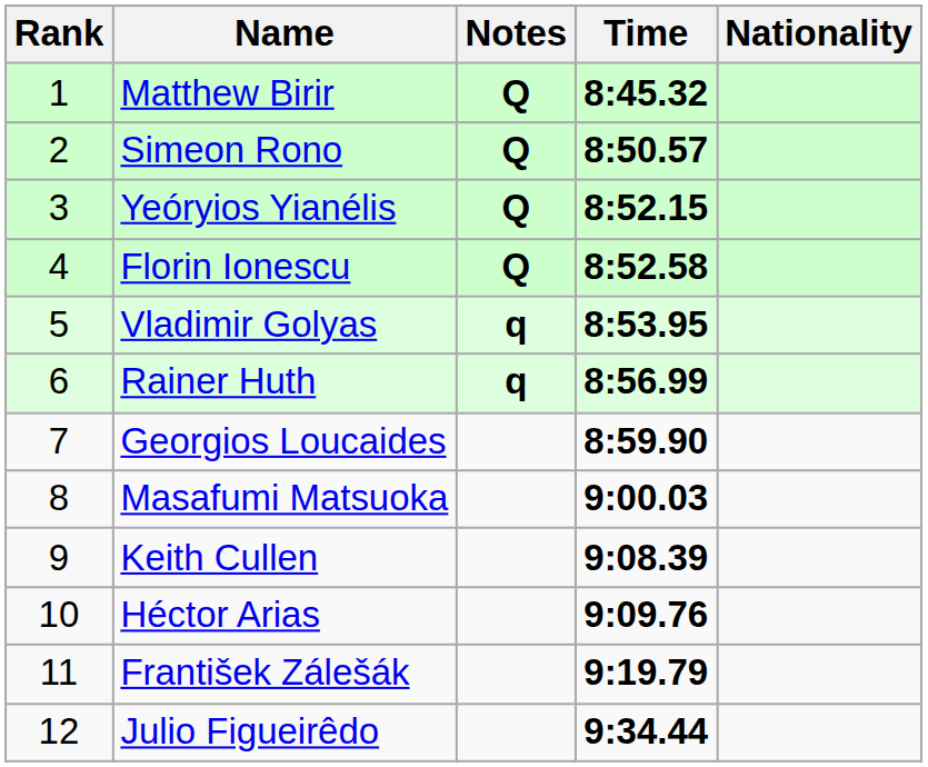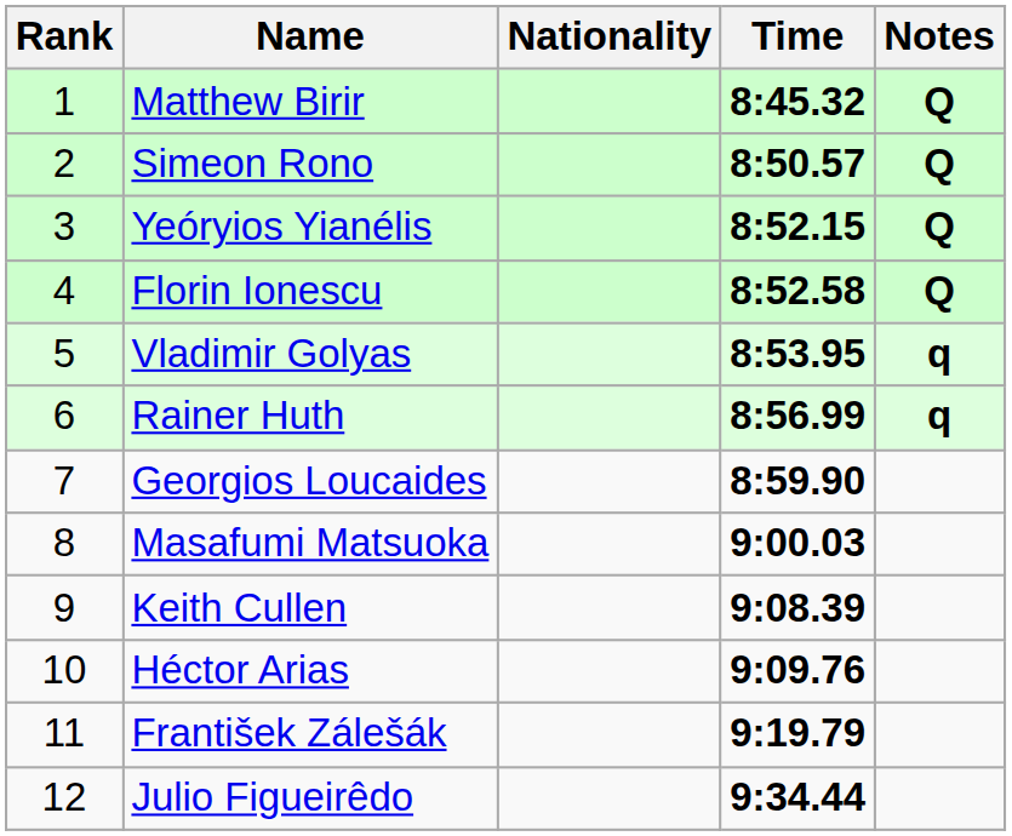columns swapped: Nationality <-> Notes
